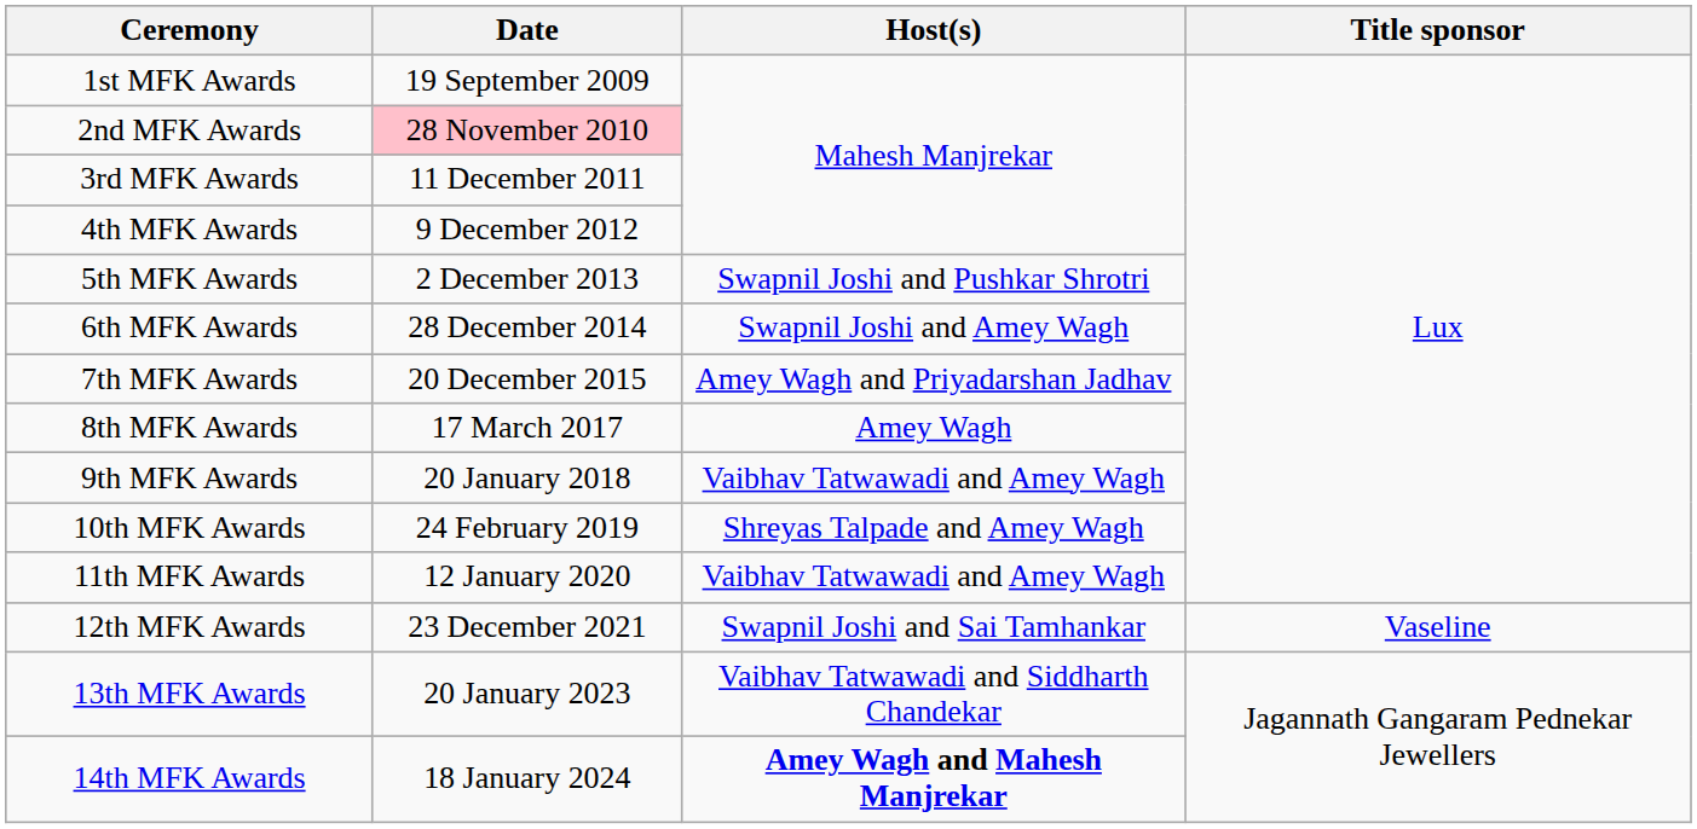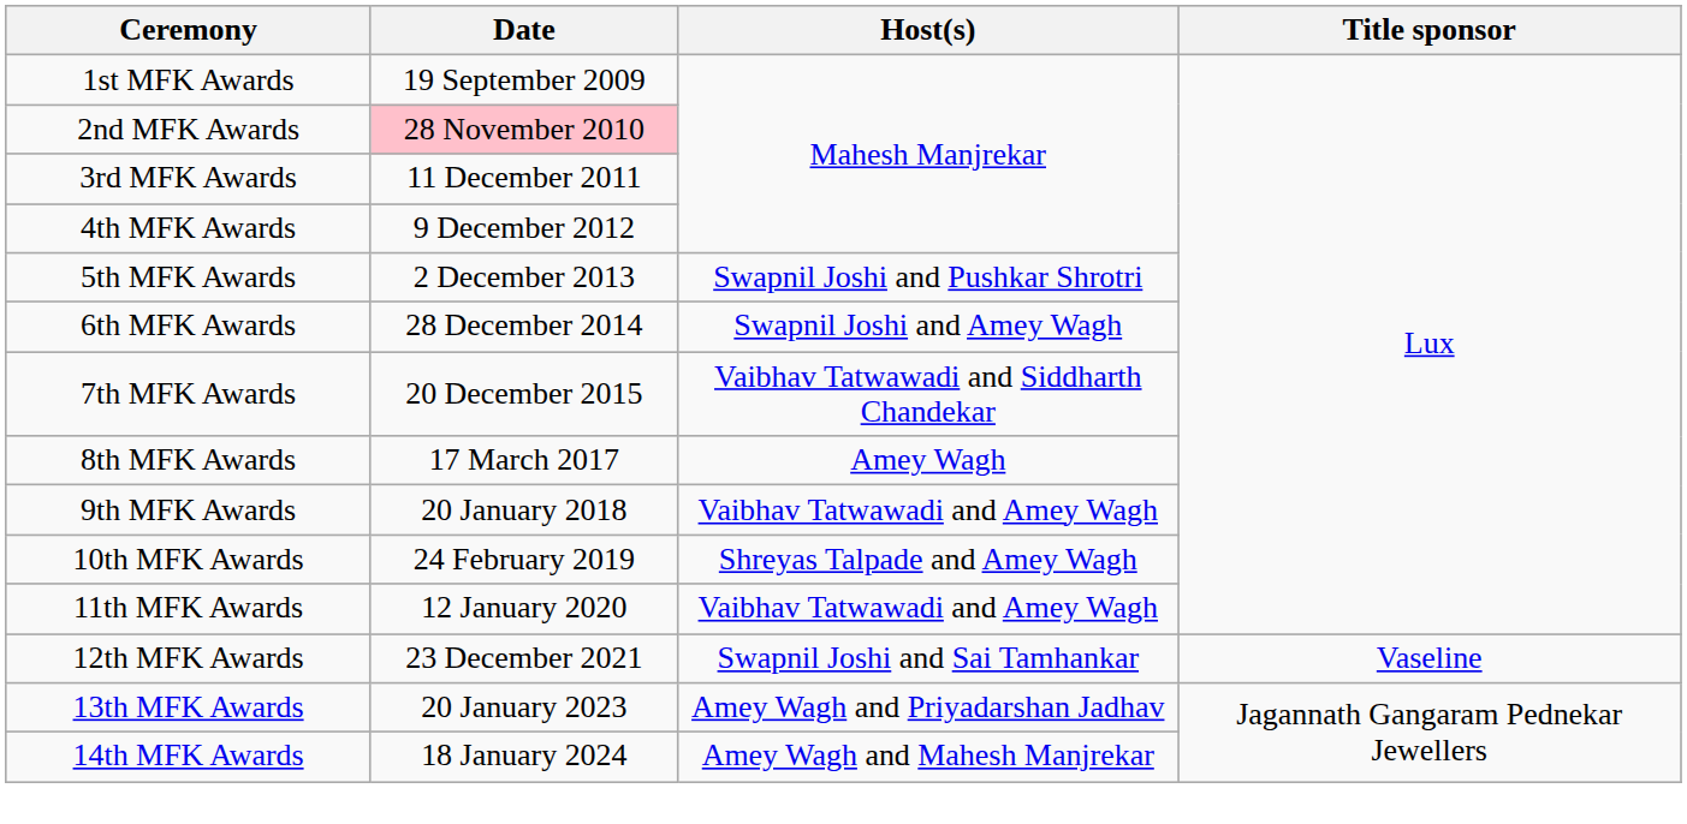7th MFK Awards | Host(s): Amey Wagh and Priyadarshan Jadhav -> Vaibhav Tatwawadi and Siddharth Chandekar
13th MFK Awards | Host(s): Vaibhav Tatwawadi and Siddharth Chandekar -> Amey Wagh and Priyadarshan Jadhav
14th MFK Awards | Host(s): bold -> normal
